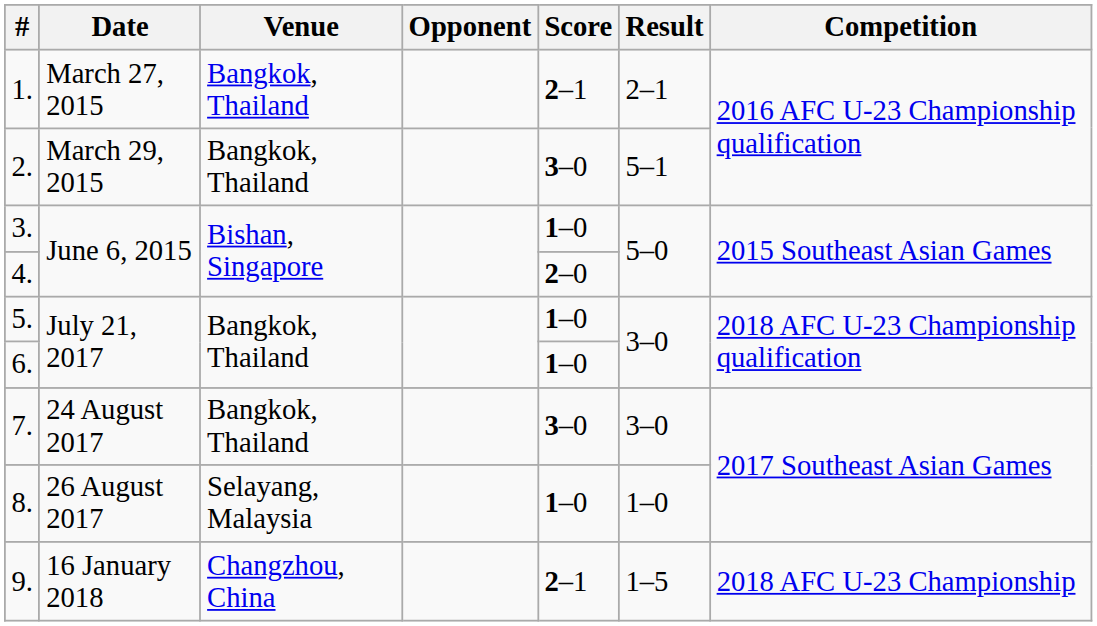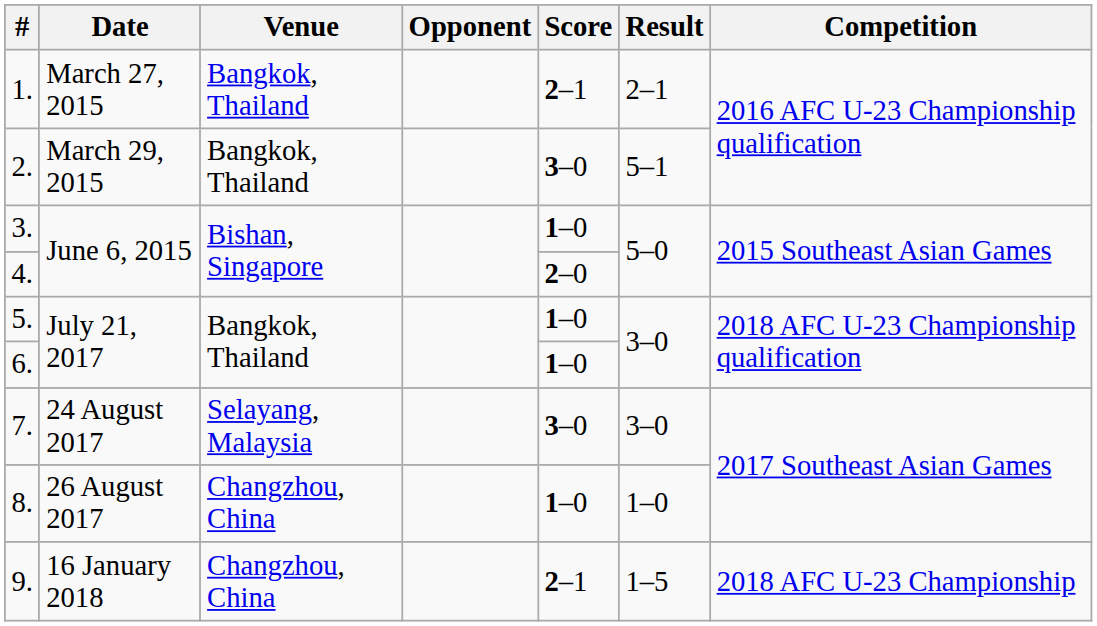7. | Venue: Bangkok, Thailand -> Selayang, Malaysia
8. | Venue: Selayang, Malaysia -> Changzhou, China
